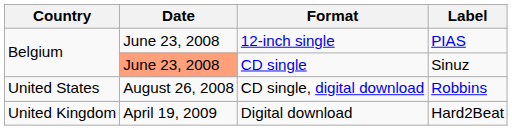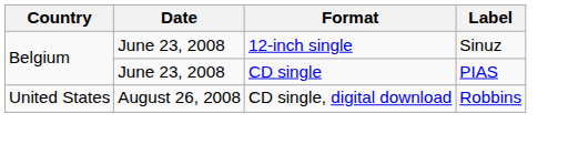12-inch single | Label: PIAS -> Sinuz
CD single | Date: lightsalmon background -> no background
CD single | Label: Sinuz -> PIAS
- row: United Kingdom | April 19, 2009 | Digital download | Hard2Beat
